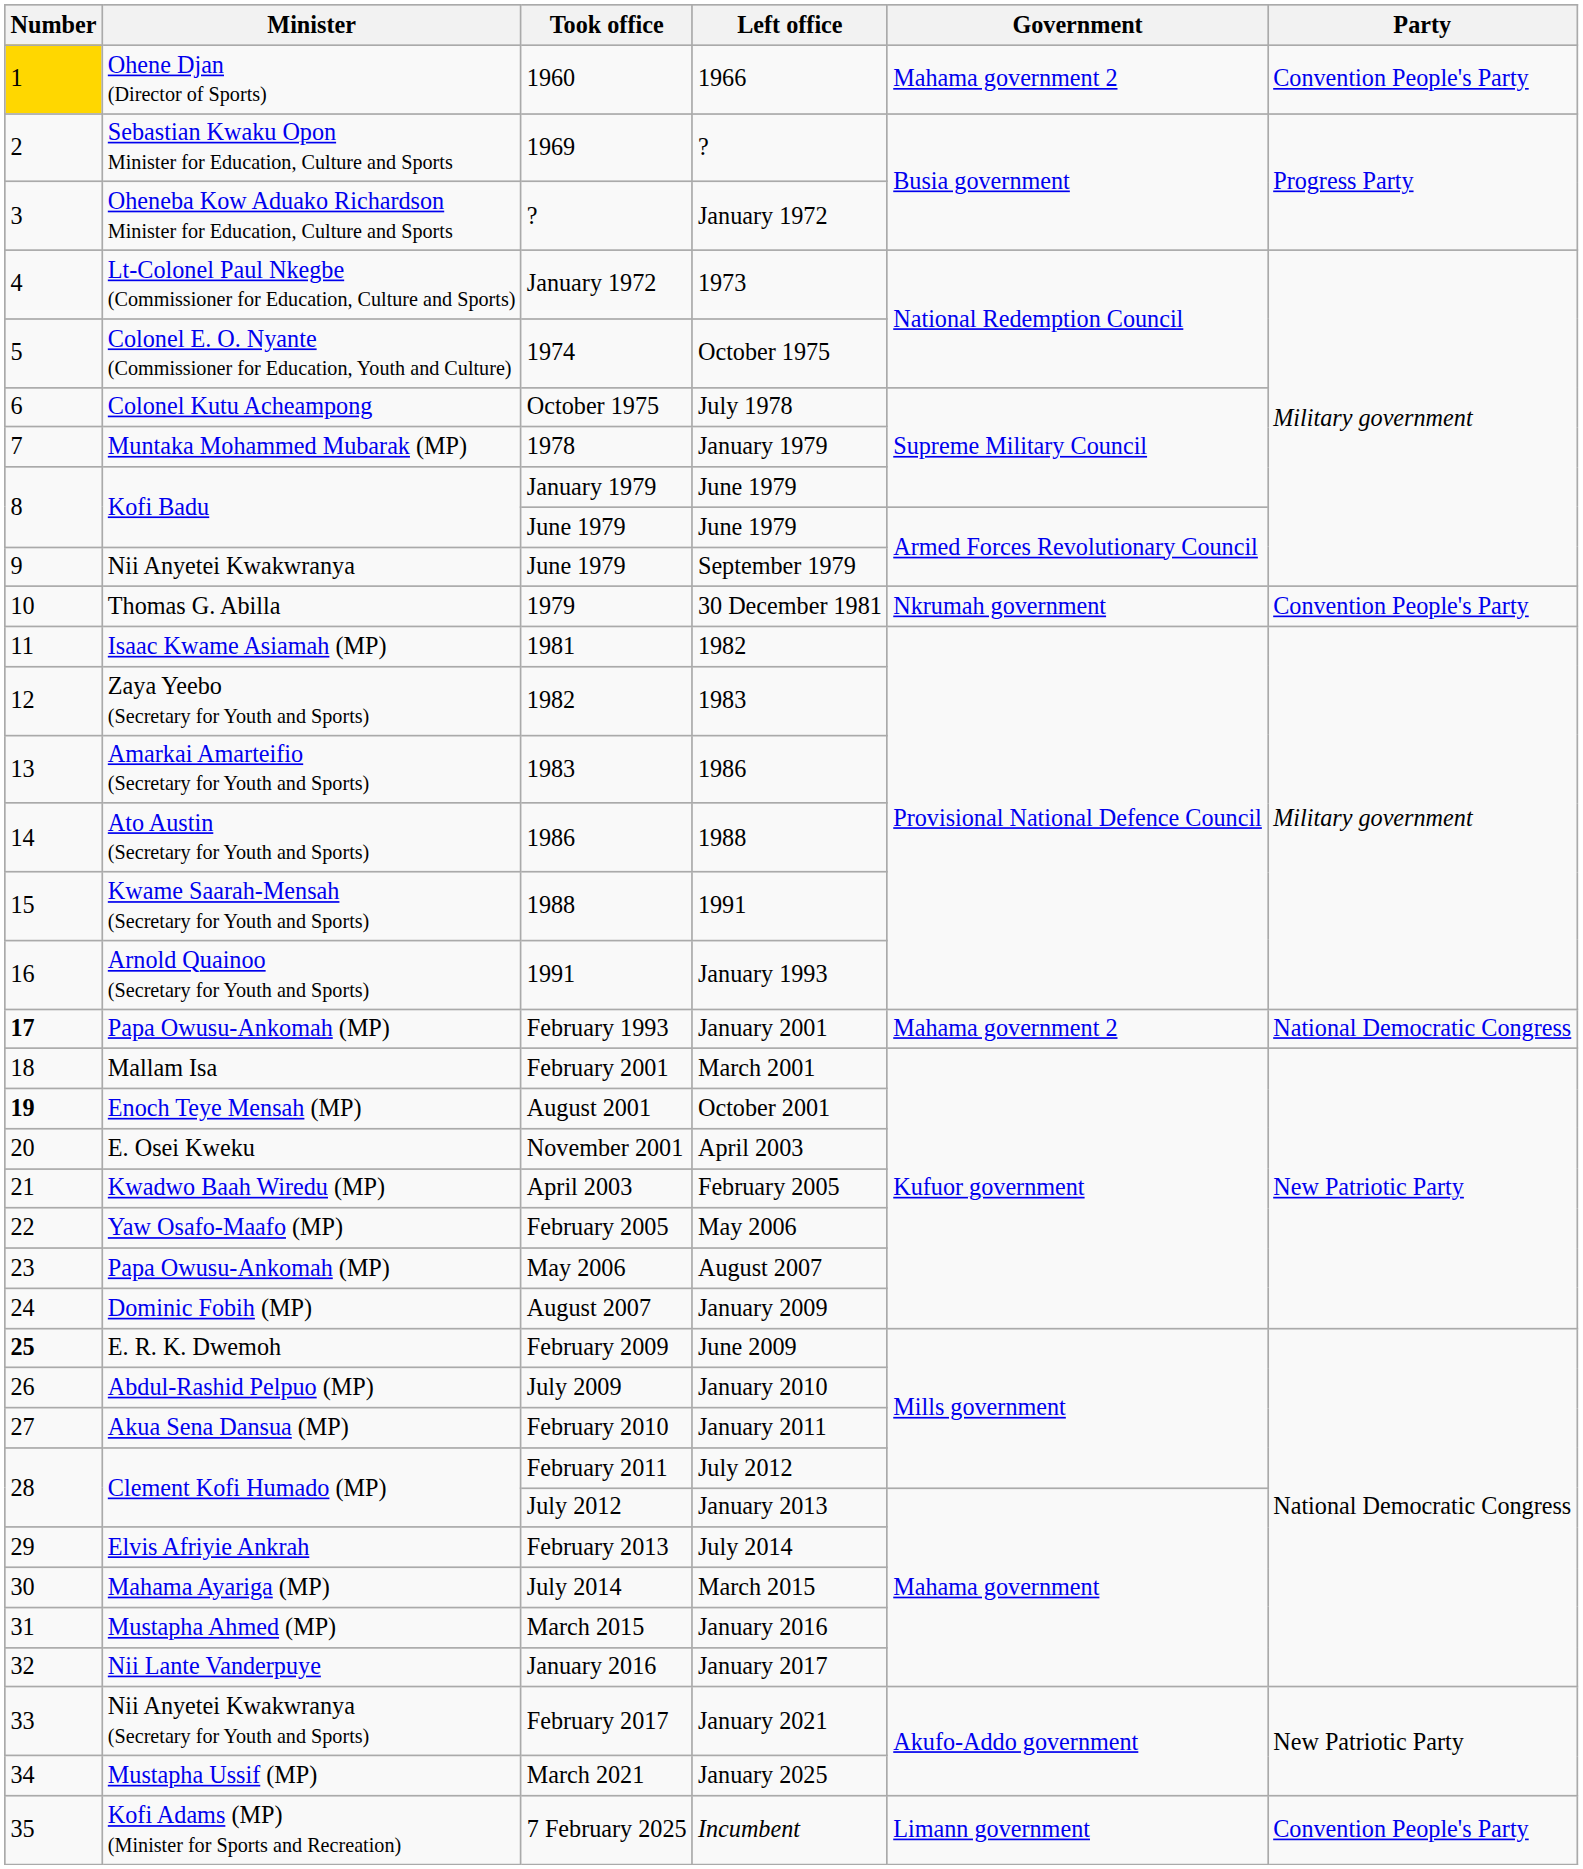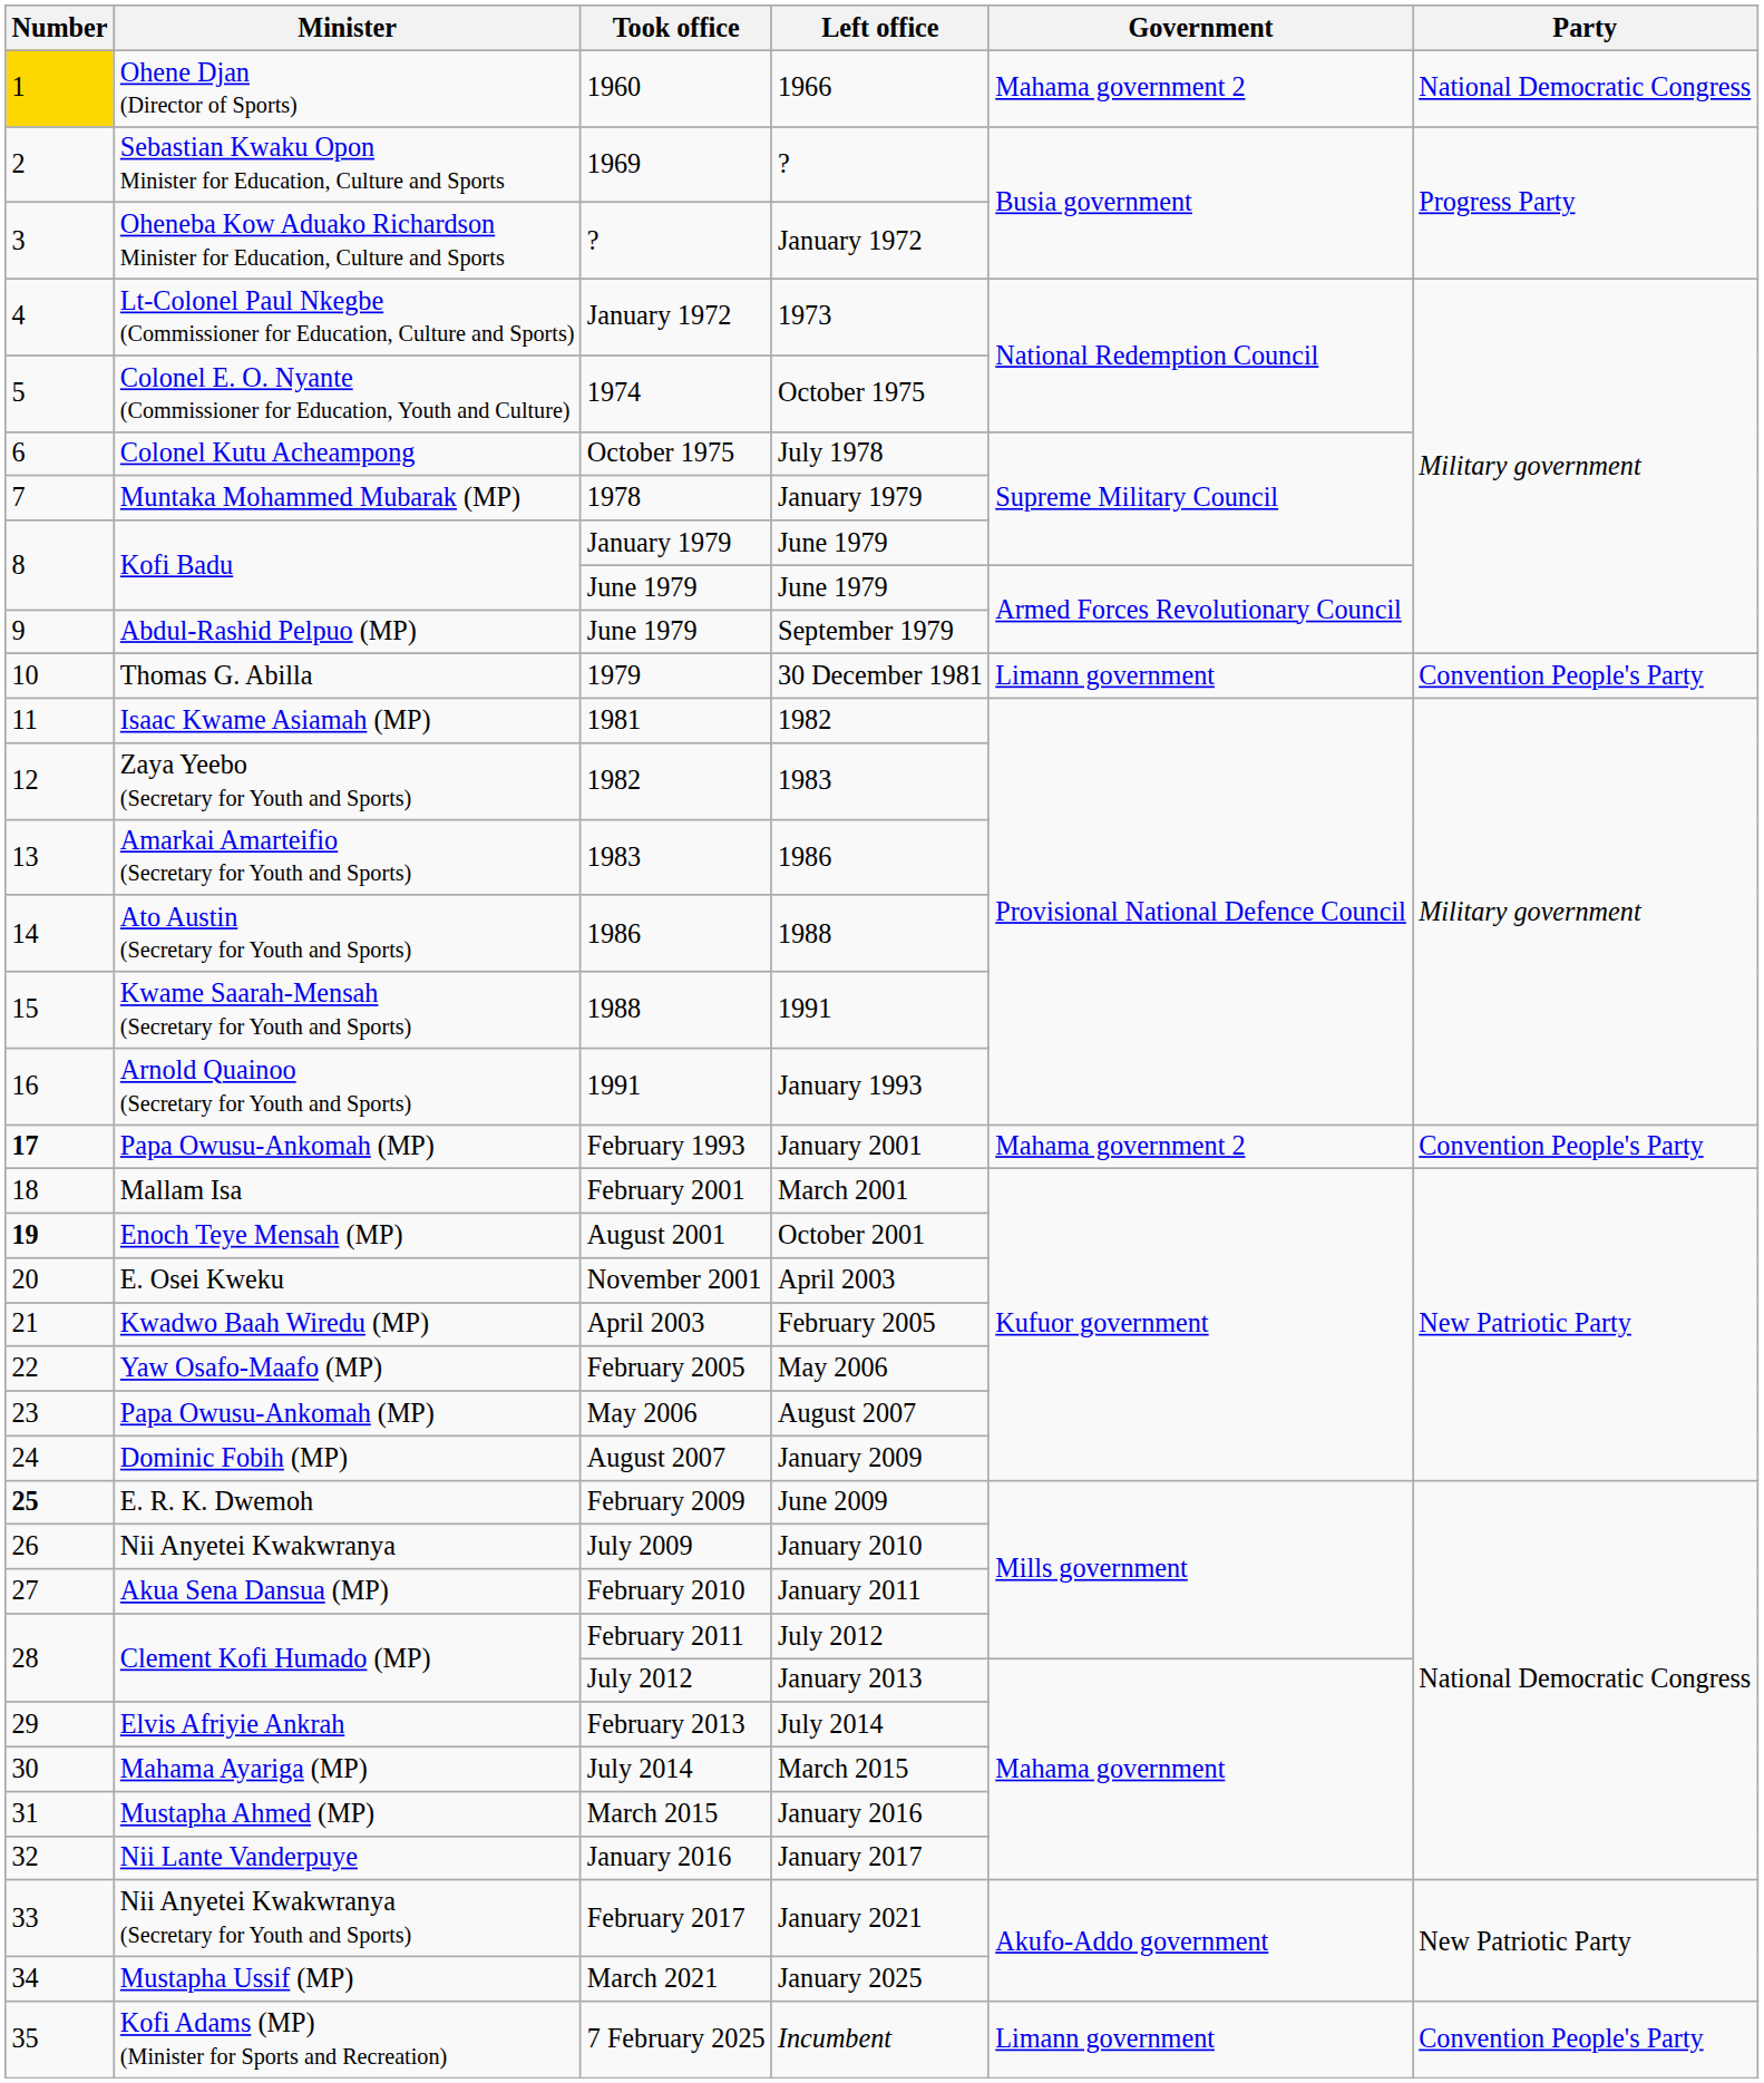1960 | Party: Convention People's Party -> National Democratic Congress
June 1979 / September 1979 | Minister: Nii Anyetei Kwakwranya -> Abdul-Rashid Pelpuo (MP)
1979 | Government: Nkrumah government -> Limann government
February 1993 | Party: National Democratic Congress -> Convention People's Party
July 2009 | Minister: Abdul-Rashid Pelpuo (MP) -> Nii Anyetei Kwakwranya
